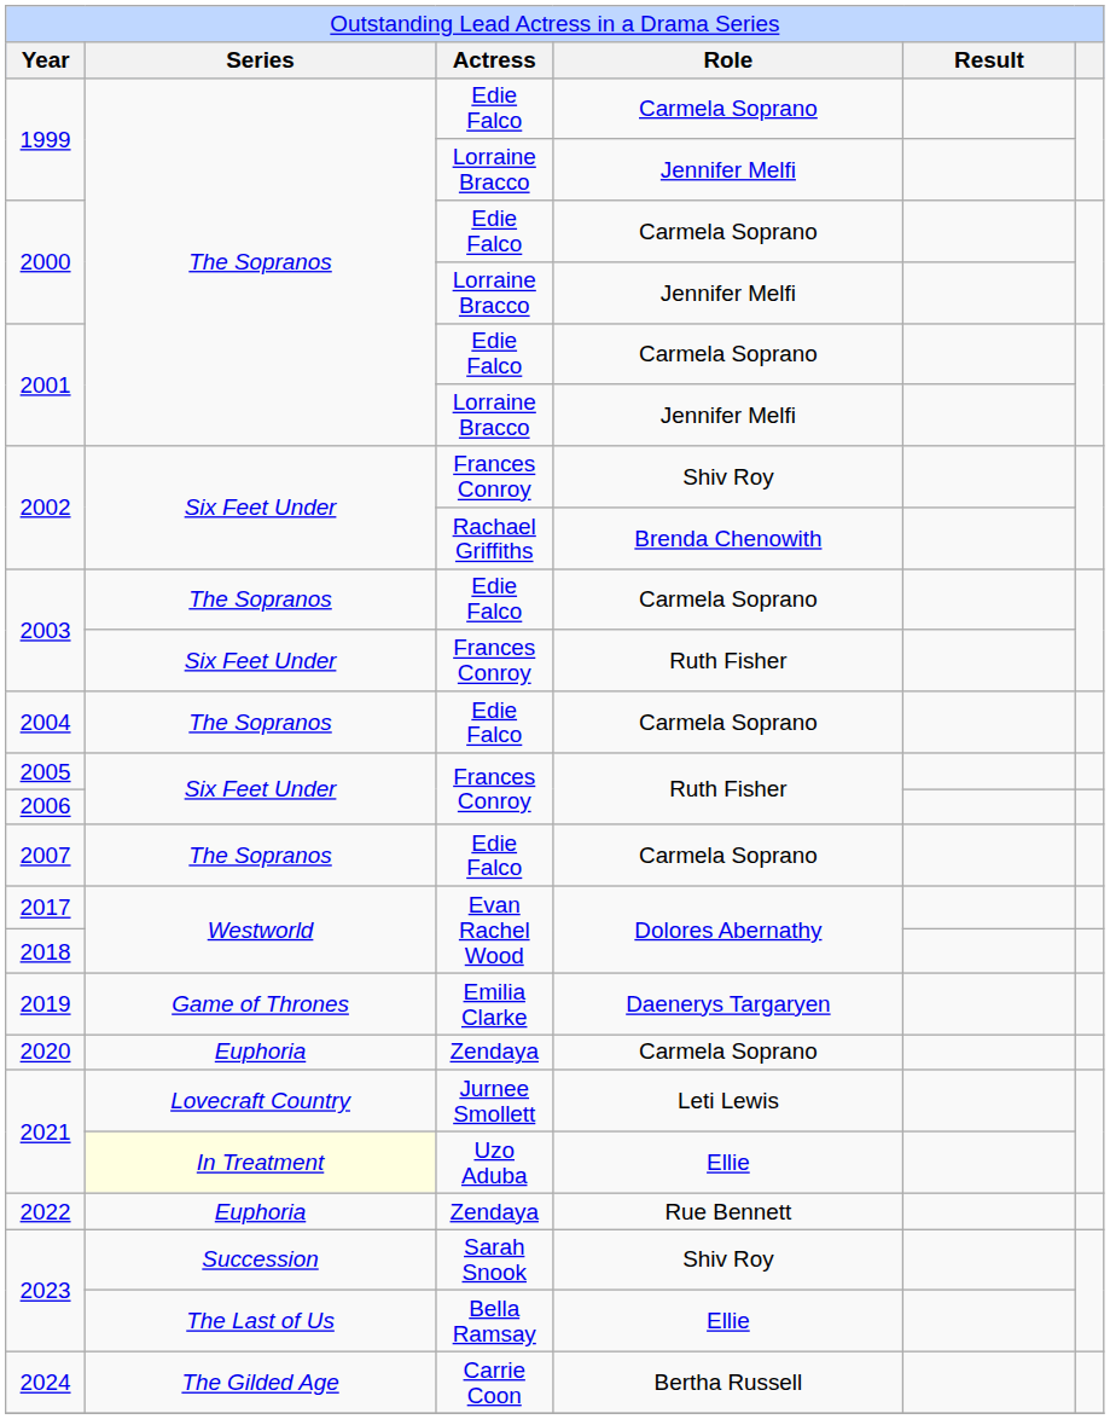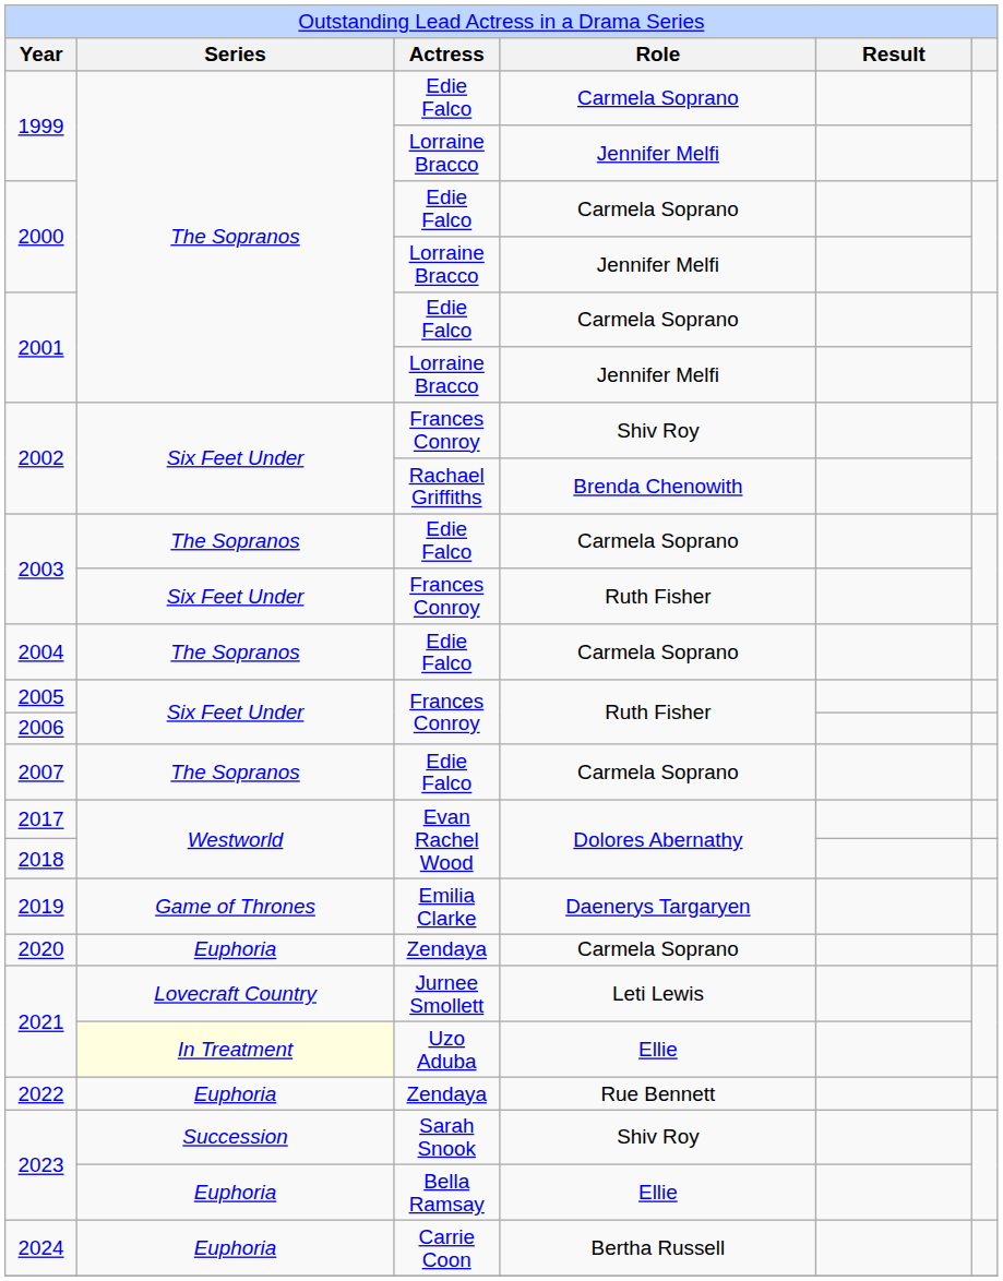2023 / Bella Ramsay | column 2: The Last of Us -> Euphoria
2024 | column 2: The Gilded Age -> Euphoria
